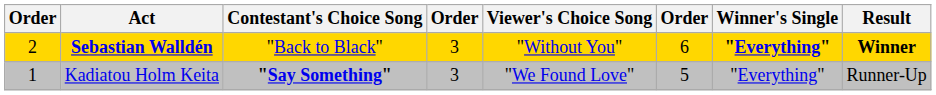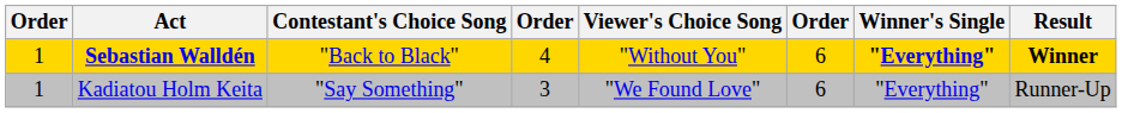Sebastian Walldén | column 1: 2 -> 1
Sebastian Walldén | column 4: 3 -> 4
Kadiatou Holm Keita | Contestant's Choice Song: bold -> normal
Kadiatou Holm Keita | column 6: 5 -> 6
